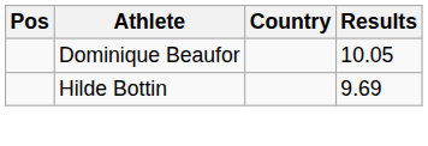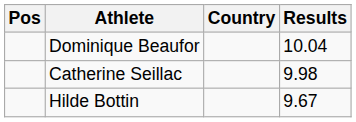Dominique Beaufor | Results: 10.05 -> 10.04
+ row: Catherine Seillac | 9.98
Hilde Bottin | Results: 9.69 -> 9.67
